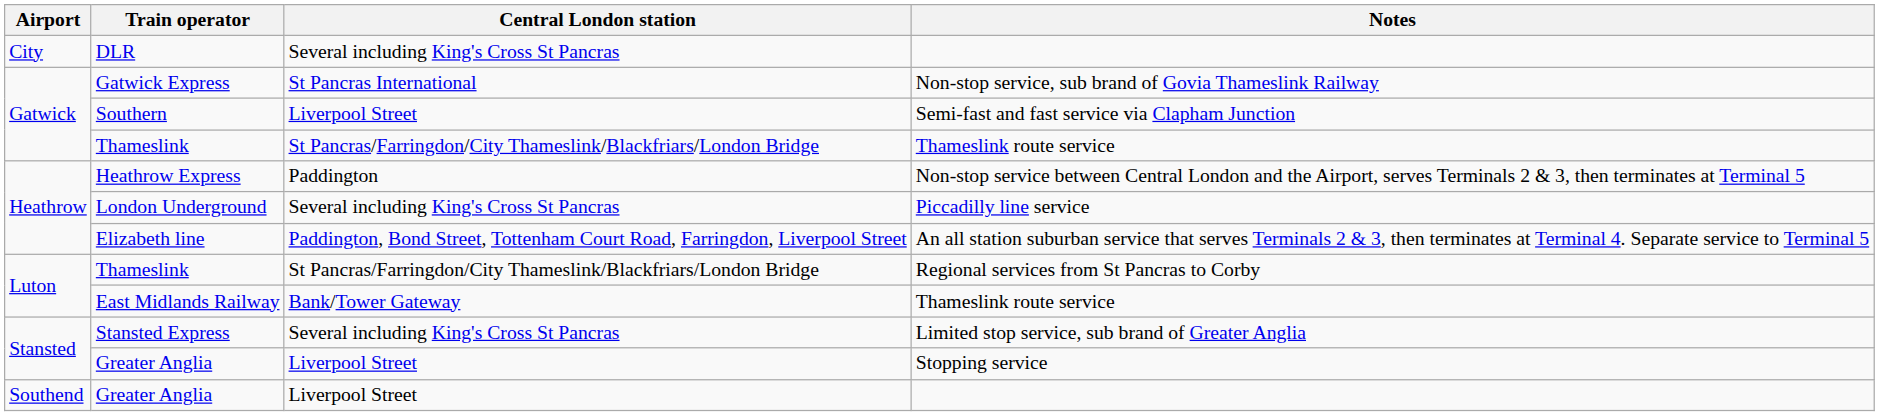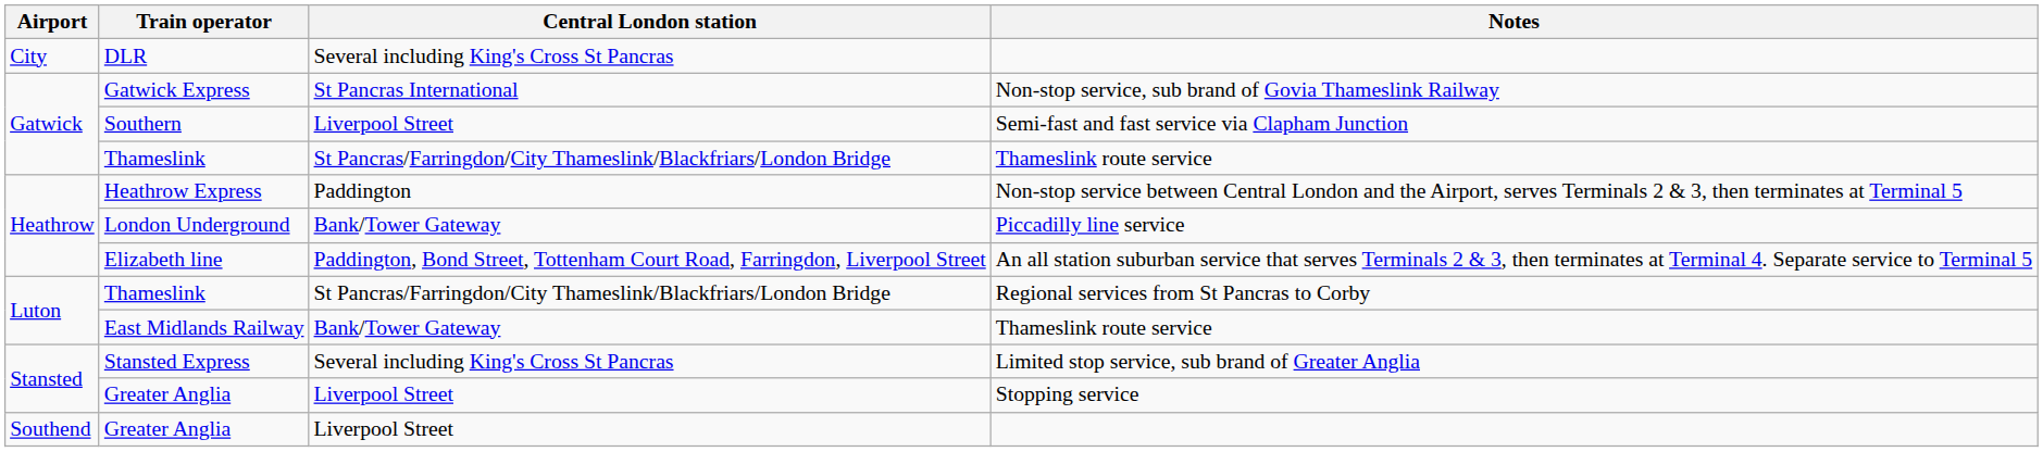London Underground | Central London station: Several including King's Cross St Pancras -> Bank/Tower Gateway
